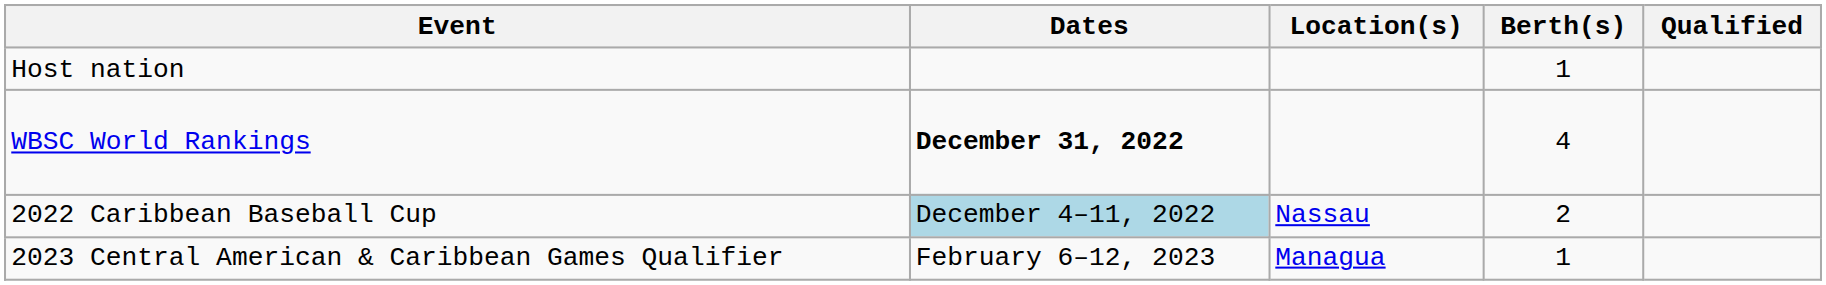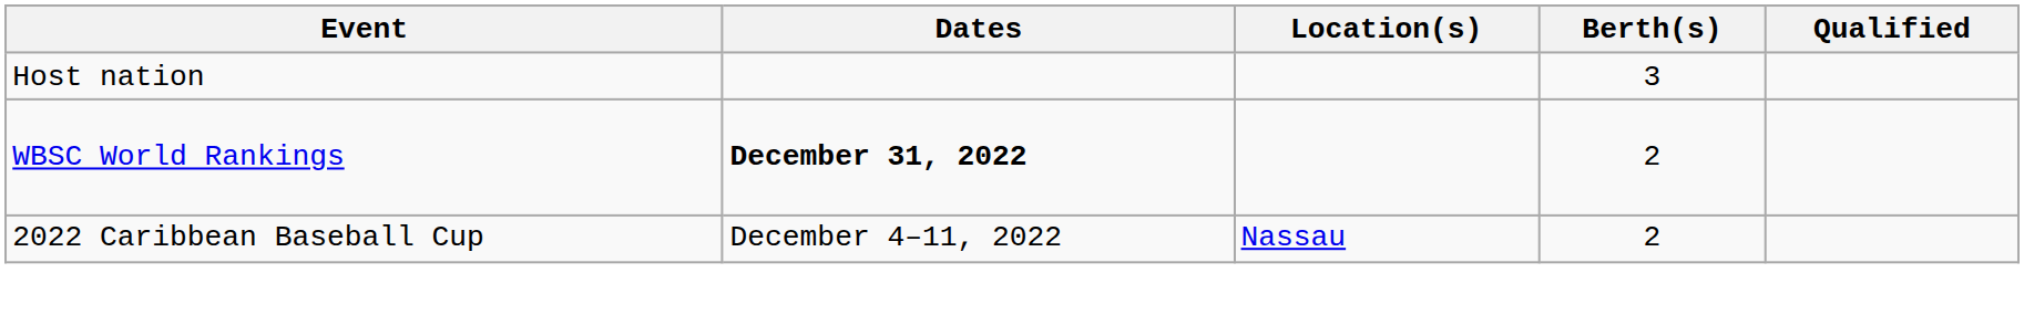Host nation | Berth(s): 1 -> 3
WBSC World Rankings | Berth(s): 4 -> 2
2022 Caribbean Baseball Cup | Dates: lightblue background -> no background
- row: 2023 Central American & Caribbean Games Qualifier | February 6–12, 2023 | Managua | 1
